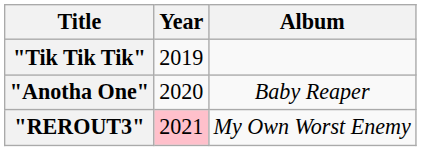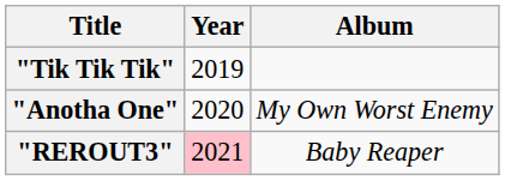"Anotha One" | Album: Baby Reaper -> My Own Worst Enemy
"REROUT3" | Album: My Own Worst Enemy -> Baby Reaper
